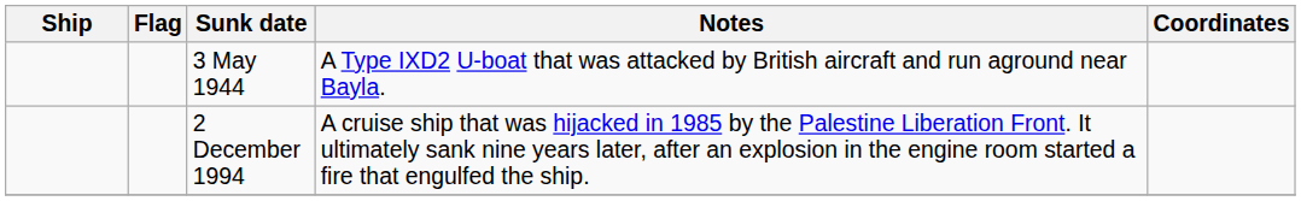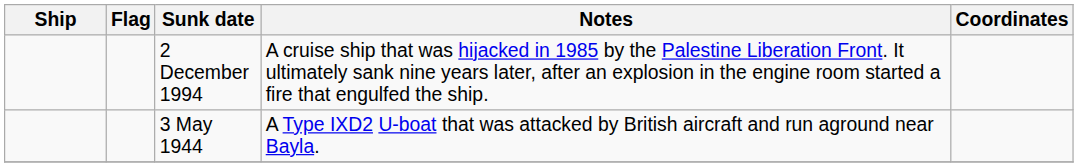rows swapped: 2 December 1994 <-> 3 May 1944
